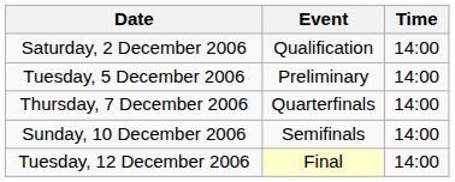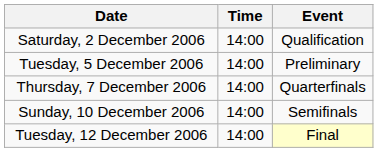columns swapped: Time <-> Event
